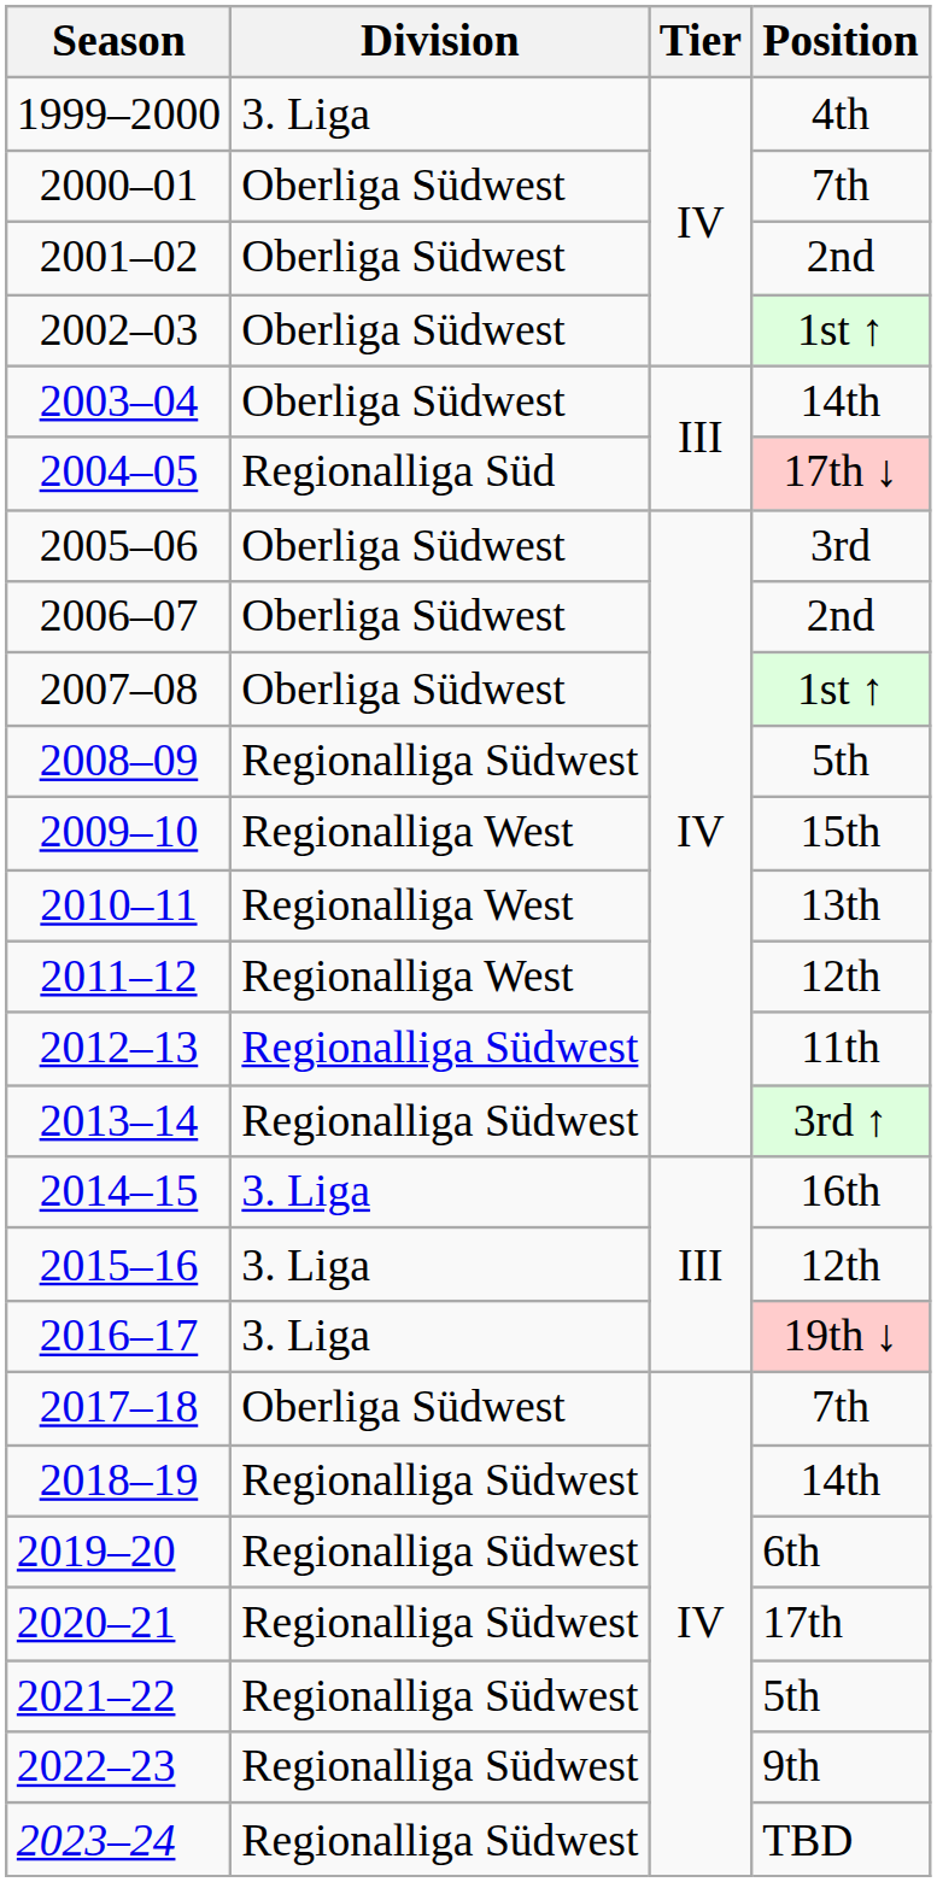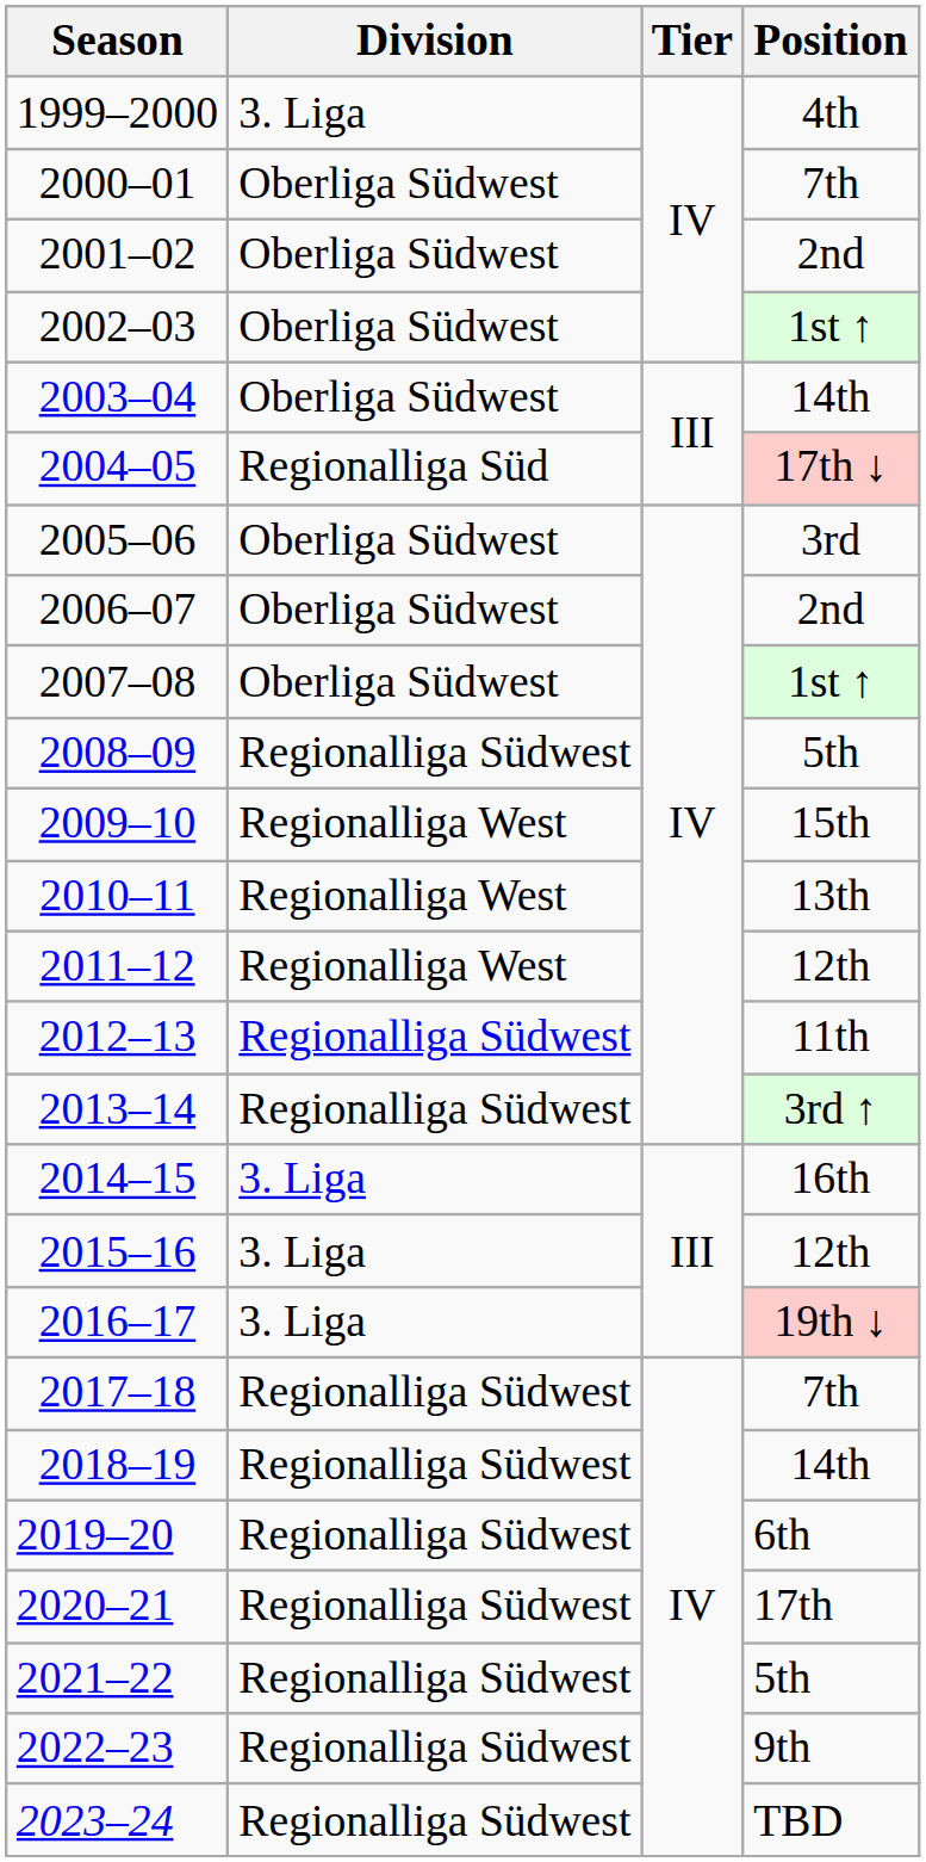2017–18 | Division: Oberliga Südwest -> Regionalliga Südwest
